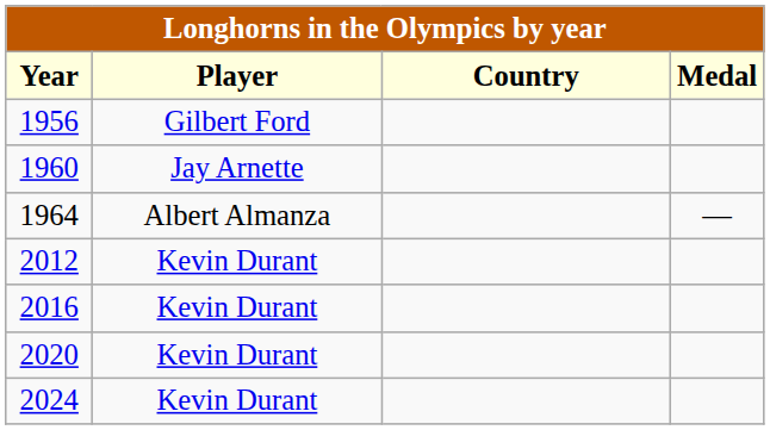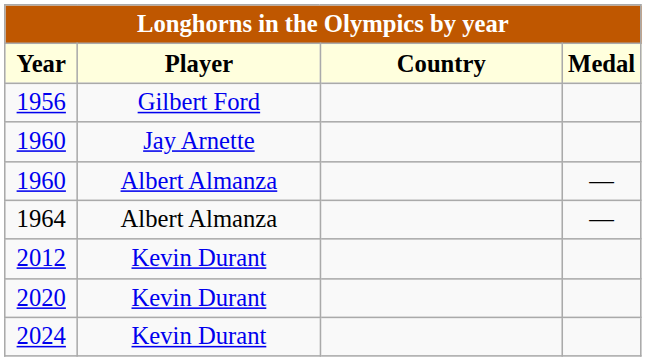+ row: 1960 | Albert Almanza | —
- row: 2016 | Kevin Durant
